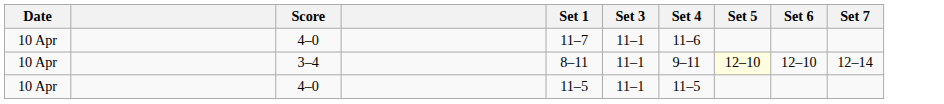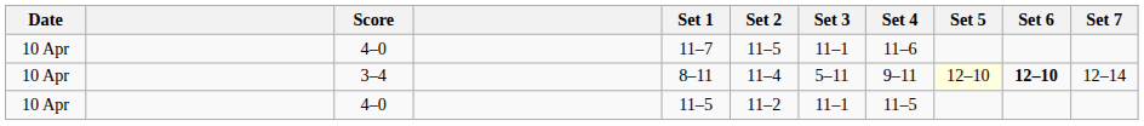+ column: Set 2 | 11–5 | 11–4 | 11–2
3–4 | Set 3: 11–1 -> 5–11
3–4 | Set 6: normal -> bold
